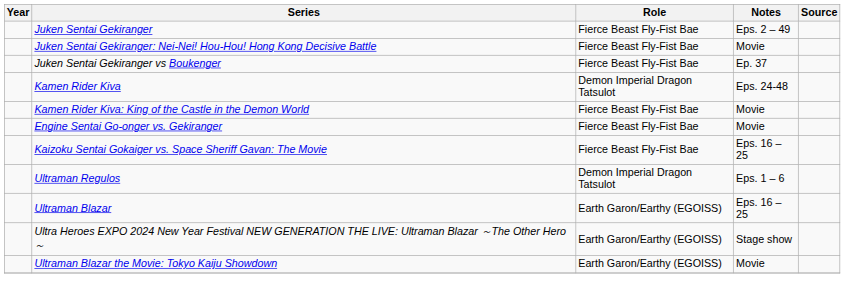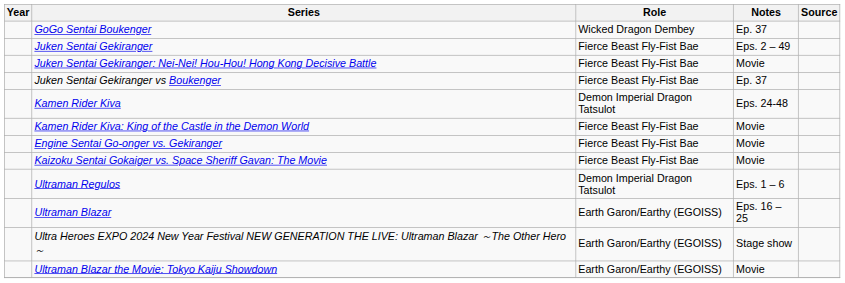+ row: GoGo Sentai Boukenger | Wicked Dragon Dembey | Ep. 37
Kaizoku Sentai Gokaiger vs. Space Sheriff Gavan: The Movie | Notes: Eps. 16 – 25 -> Movie
